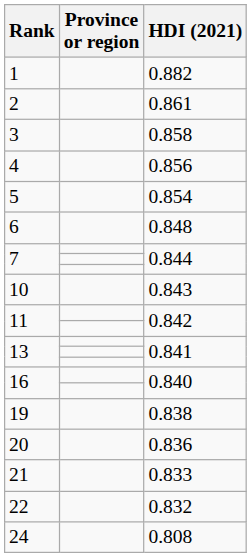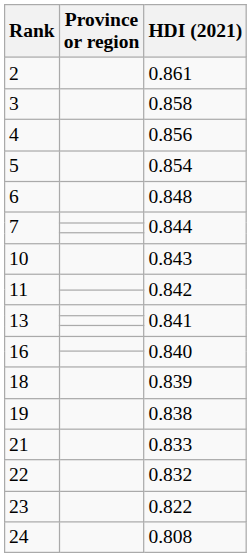- row: 1 | 0.882
+ row: 18 | 0.839
- row: 20 | 0.836
+ row: 23 | 0.822
